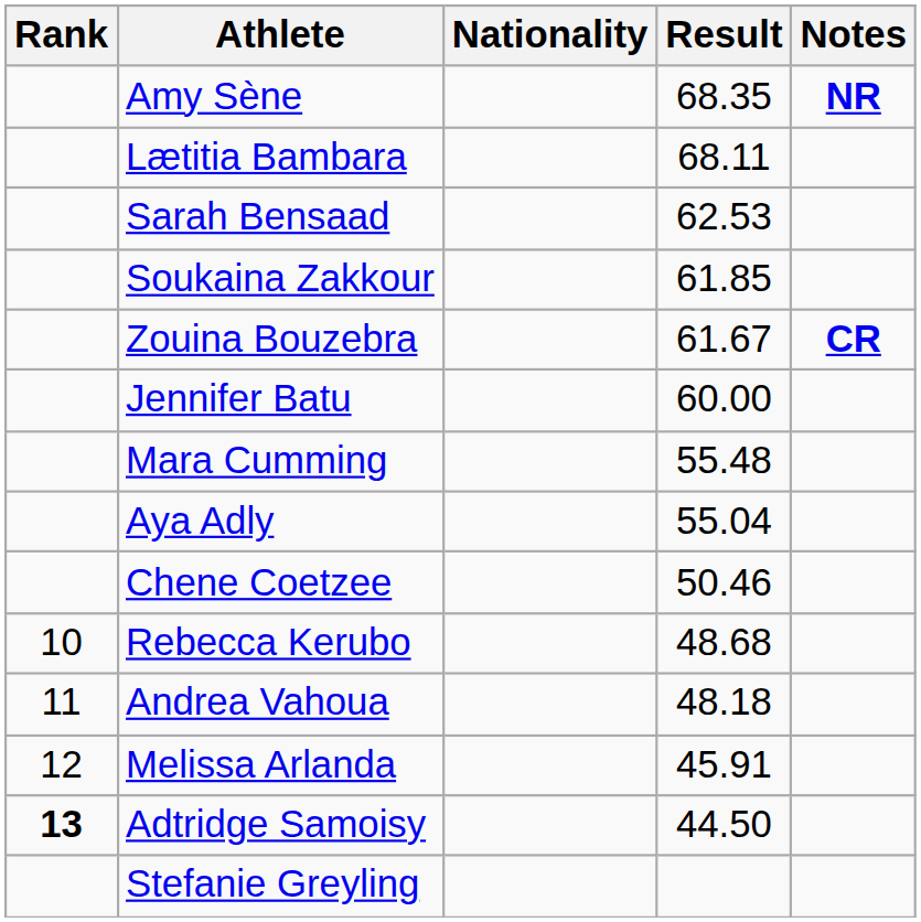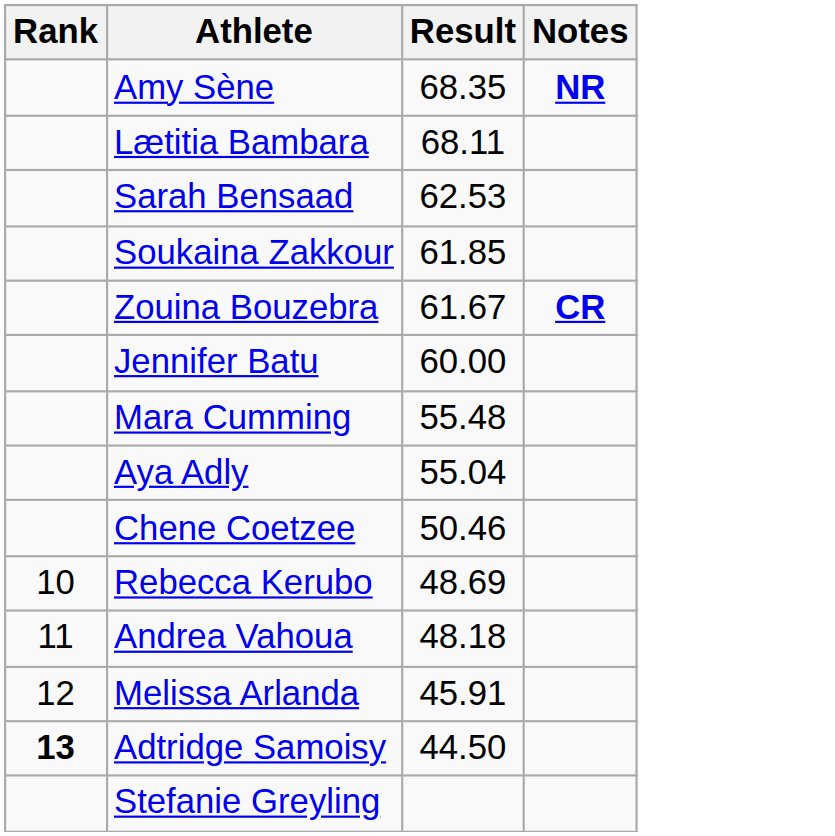- column: Nationality
Rebecca Kerubo | Result: 48.68 -> 48.69
